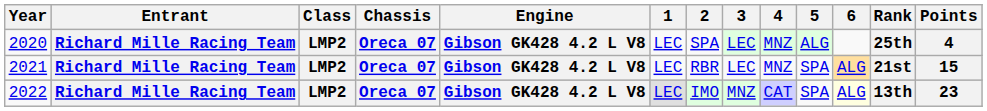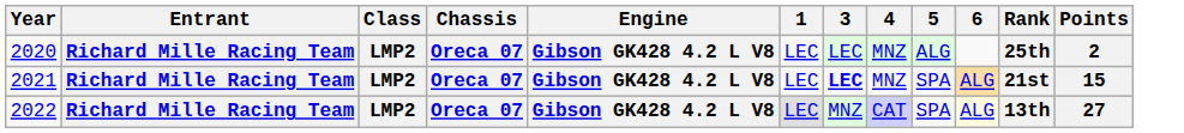- column: 2 | SPA | RBR | IMO
2020 | Points: 4 -> 2
2021 | 3: normal -> bold
2022 | Points: 23 -> 27
